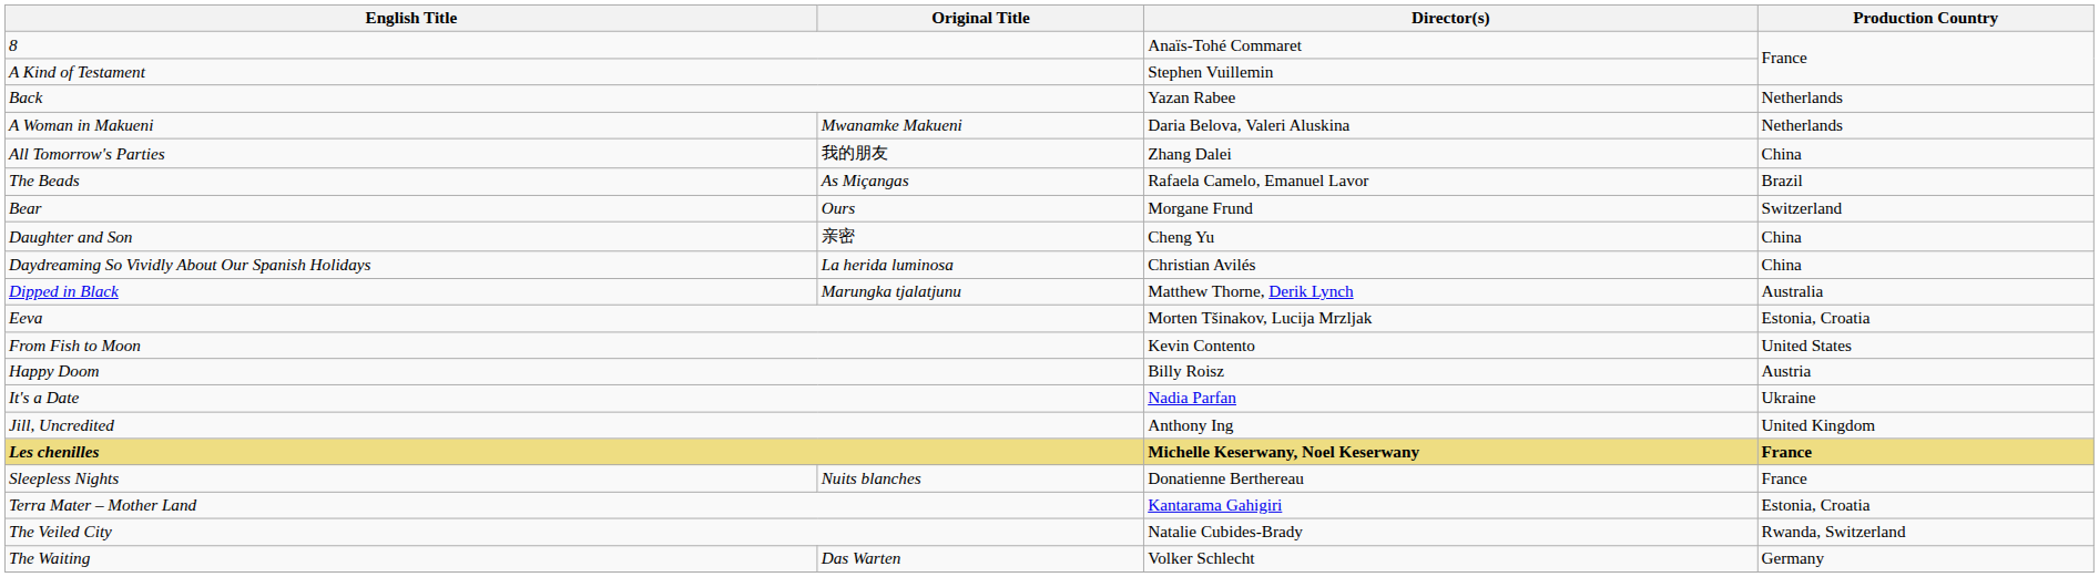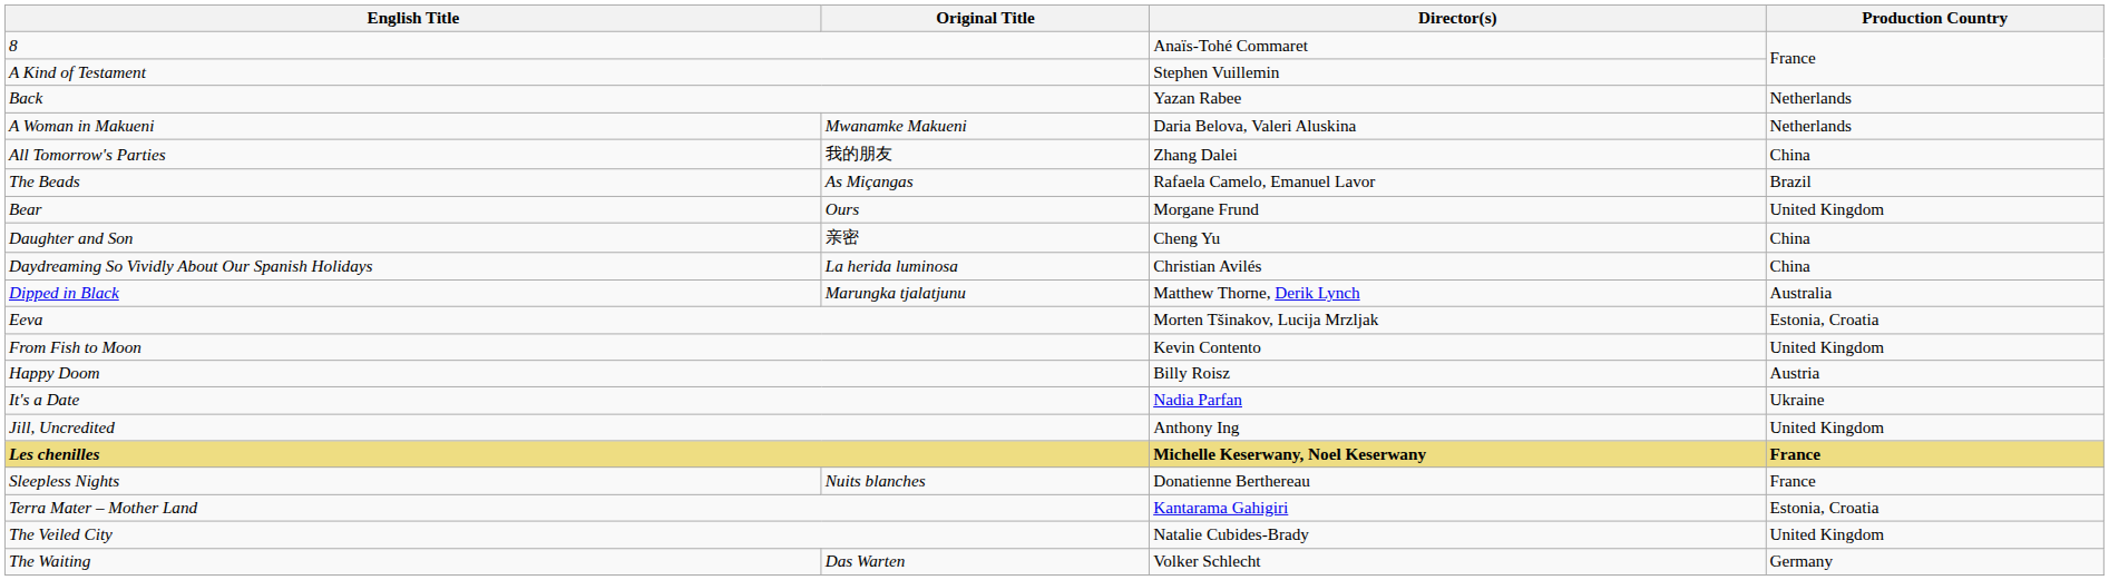Bear | Production Country: Switzerland -> United Kingdom
From Fish to Moon | Production Country: United States -> United Kingdom
The Veiled City | Production Country: Rwanda, Switzerland -> United Kingdom
